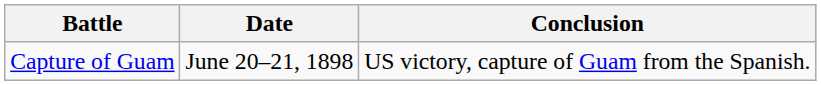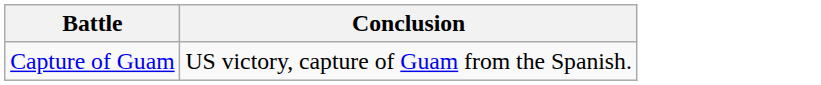- column: Date | June 20–21, 1898
